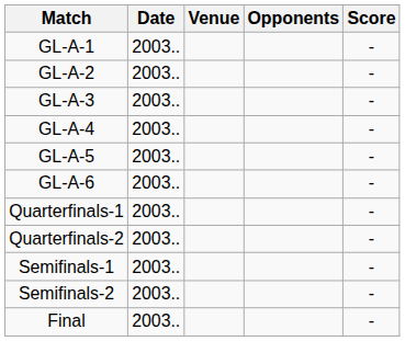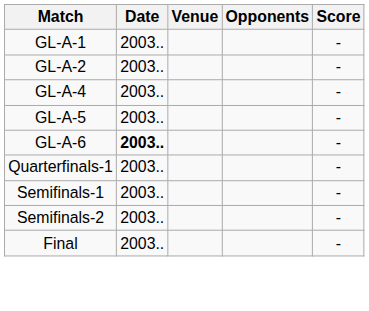- row: GL-A-3 | 2003.. | -
GL-A-6 | Date: normal -> bold
- row: Quarterfinals-2 | 2003.. | -
